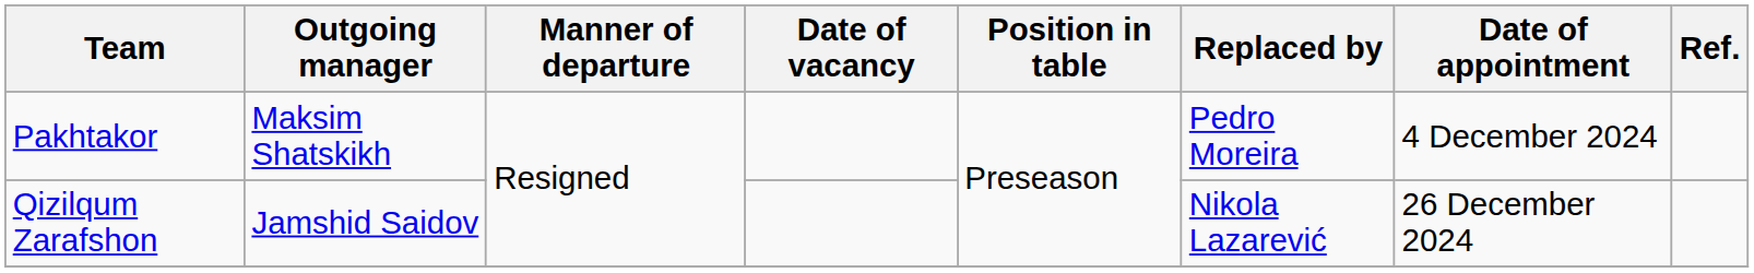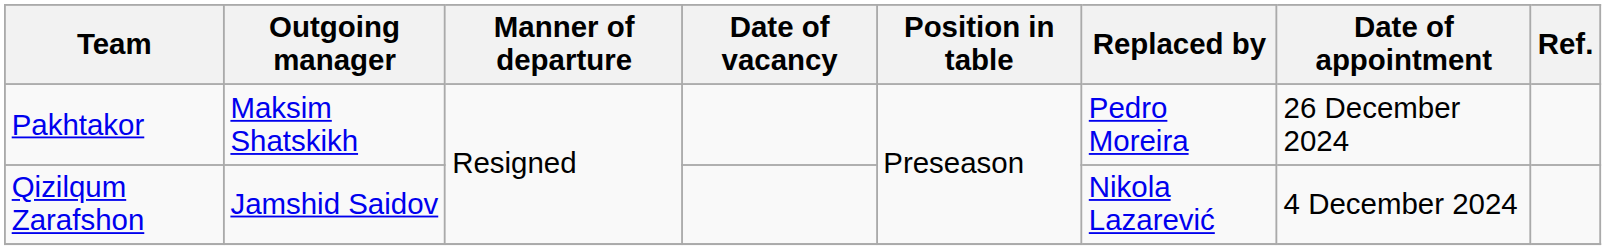Pakhtakor | Date of appointment: 4 December 2024 -> 26 December 2024
Qizilqum Zarafshon | Date of appointment: 26 December 2024 -> 4 December 2024
